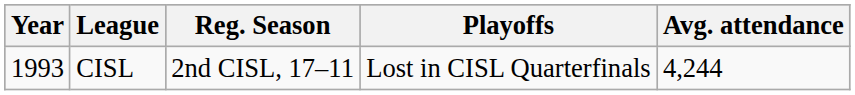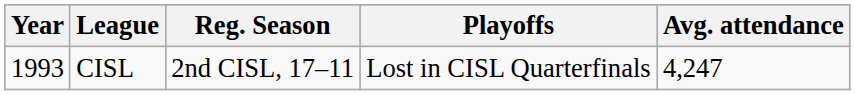CISL | Avg. attendance: 4,244 -> 4,247
